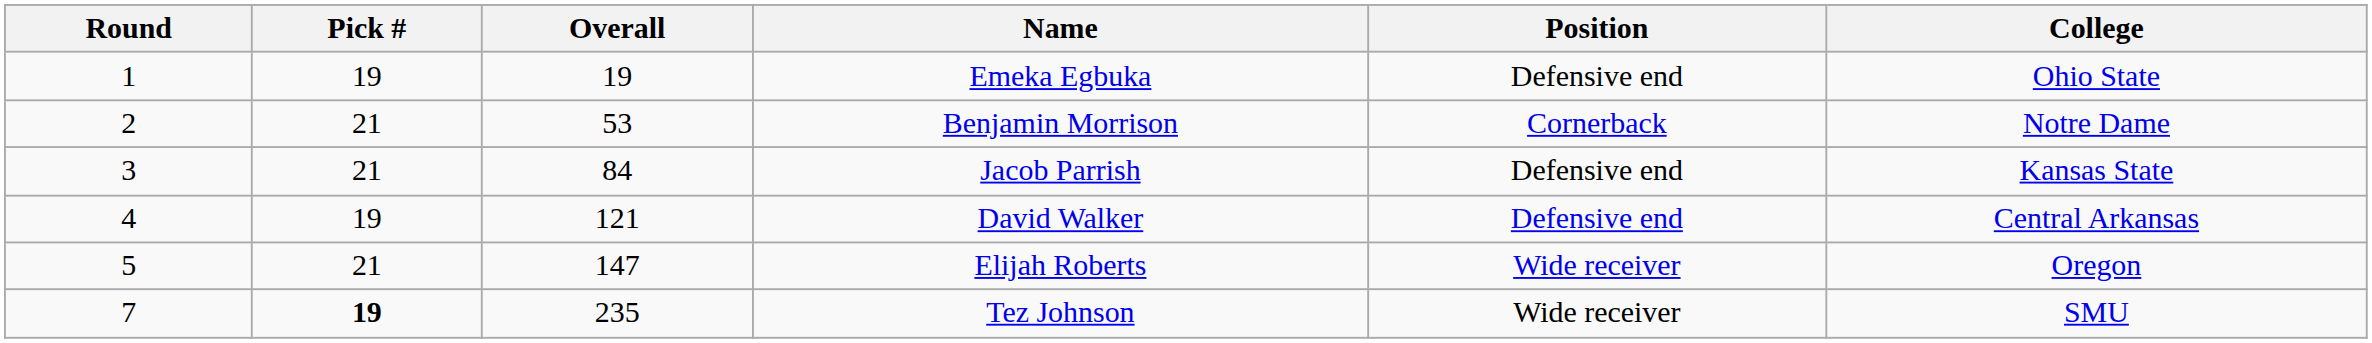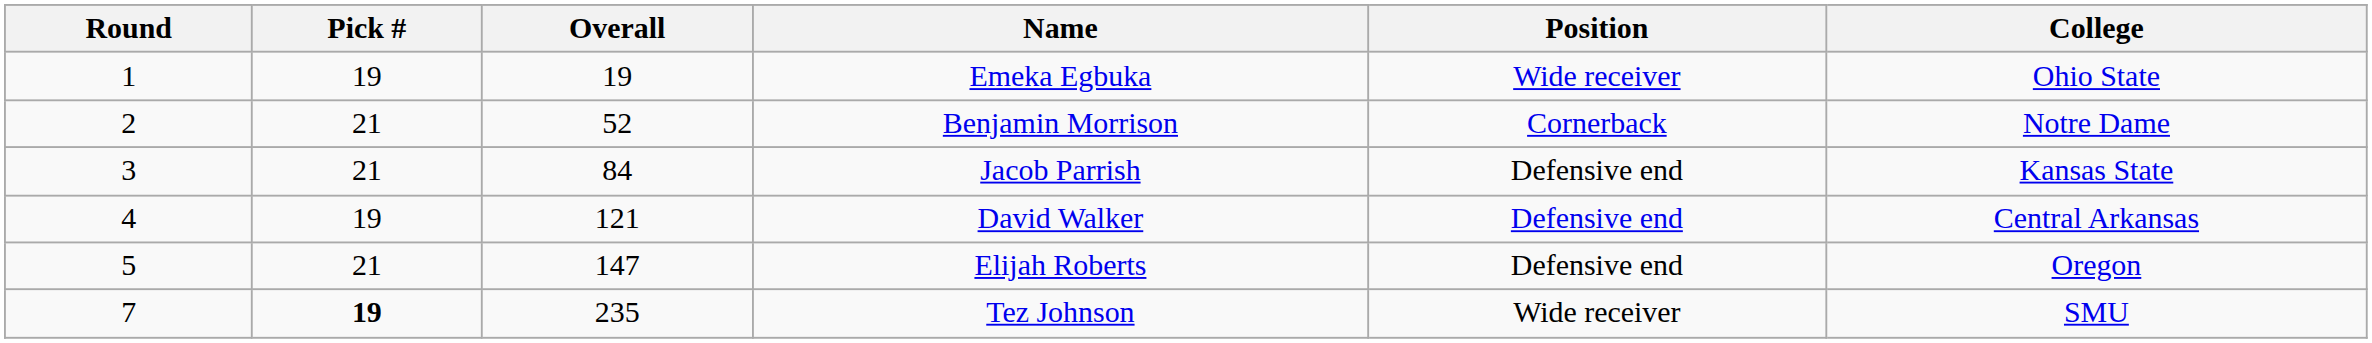Emeka Egbuka | Position: Defensive end -> Wide receiver
Benjamin Morrison | Overall: 53 -> 52
Elijah Roberts | Position: Wide receiver -> Defensive end
